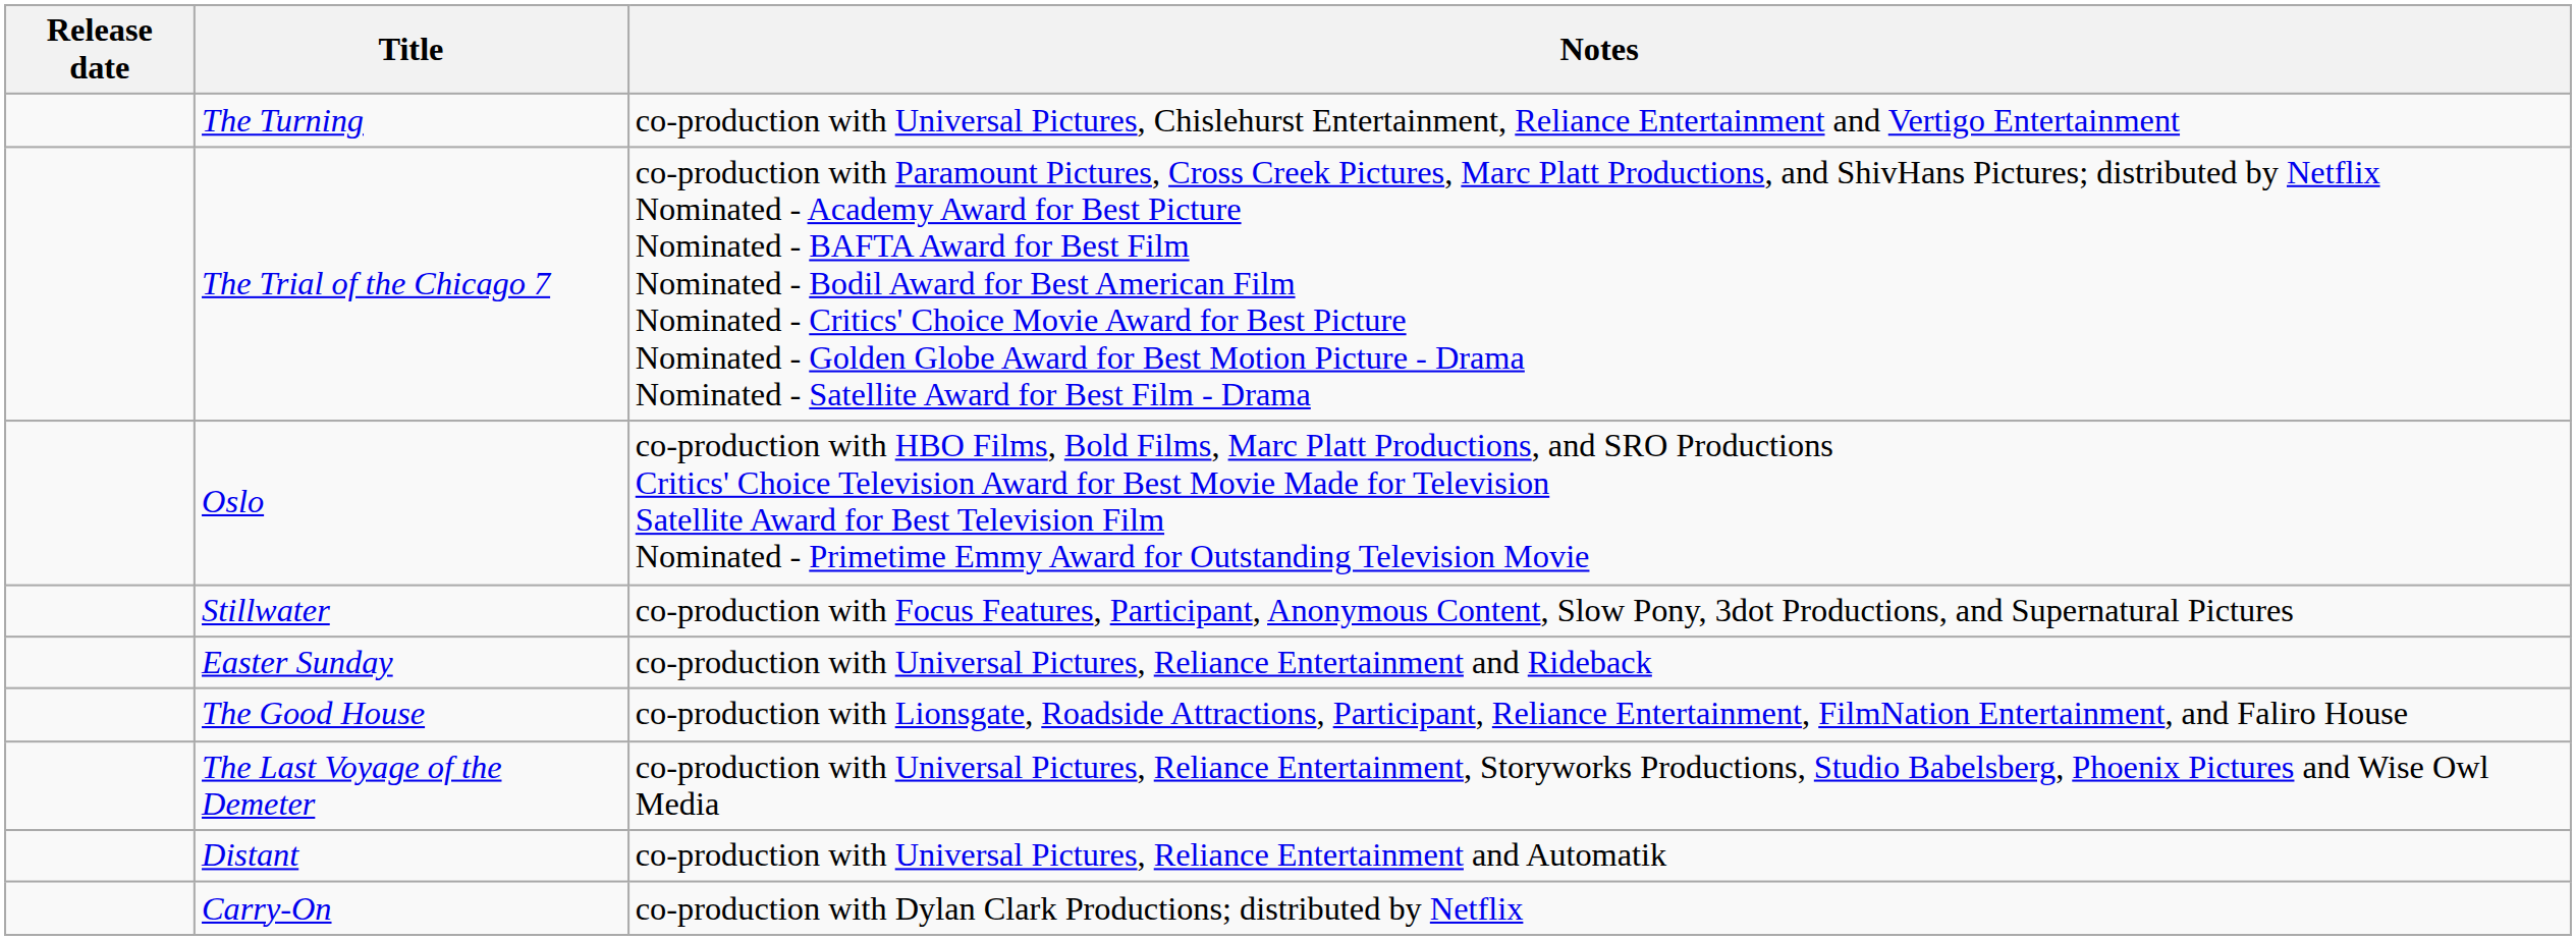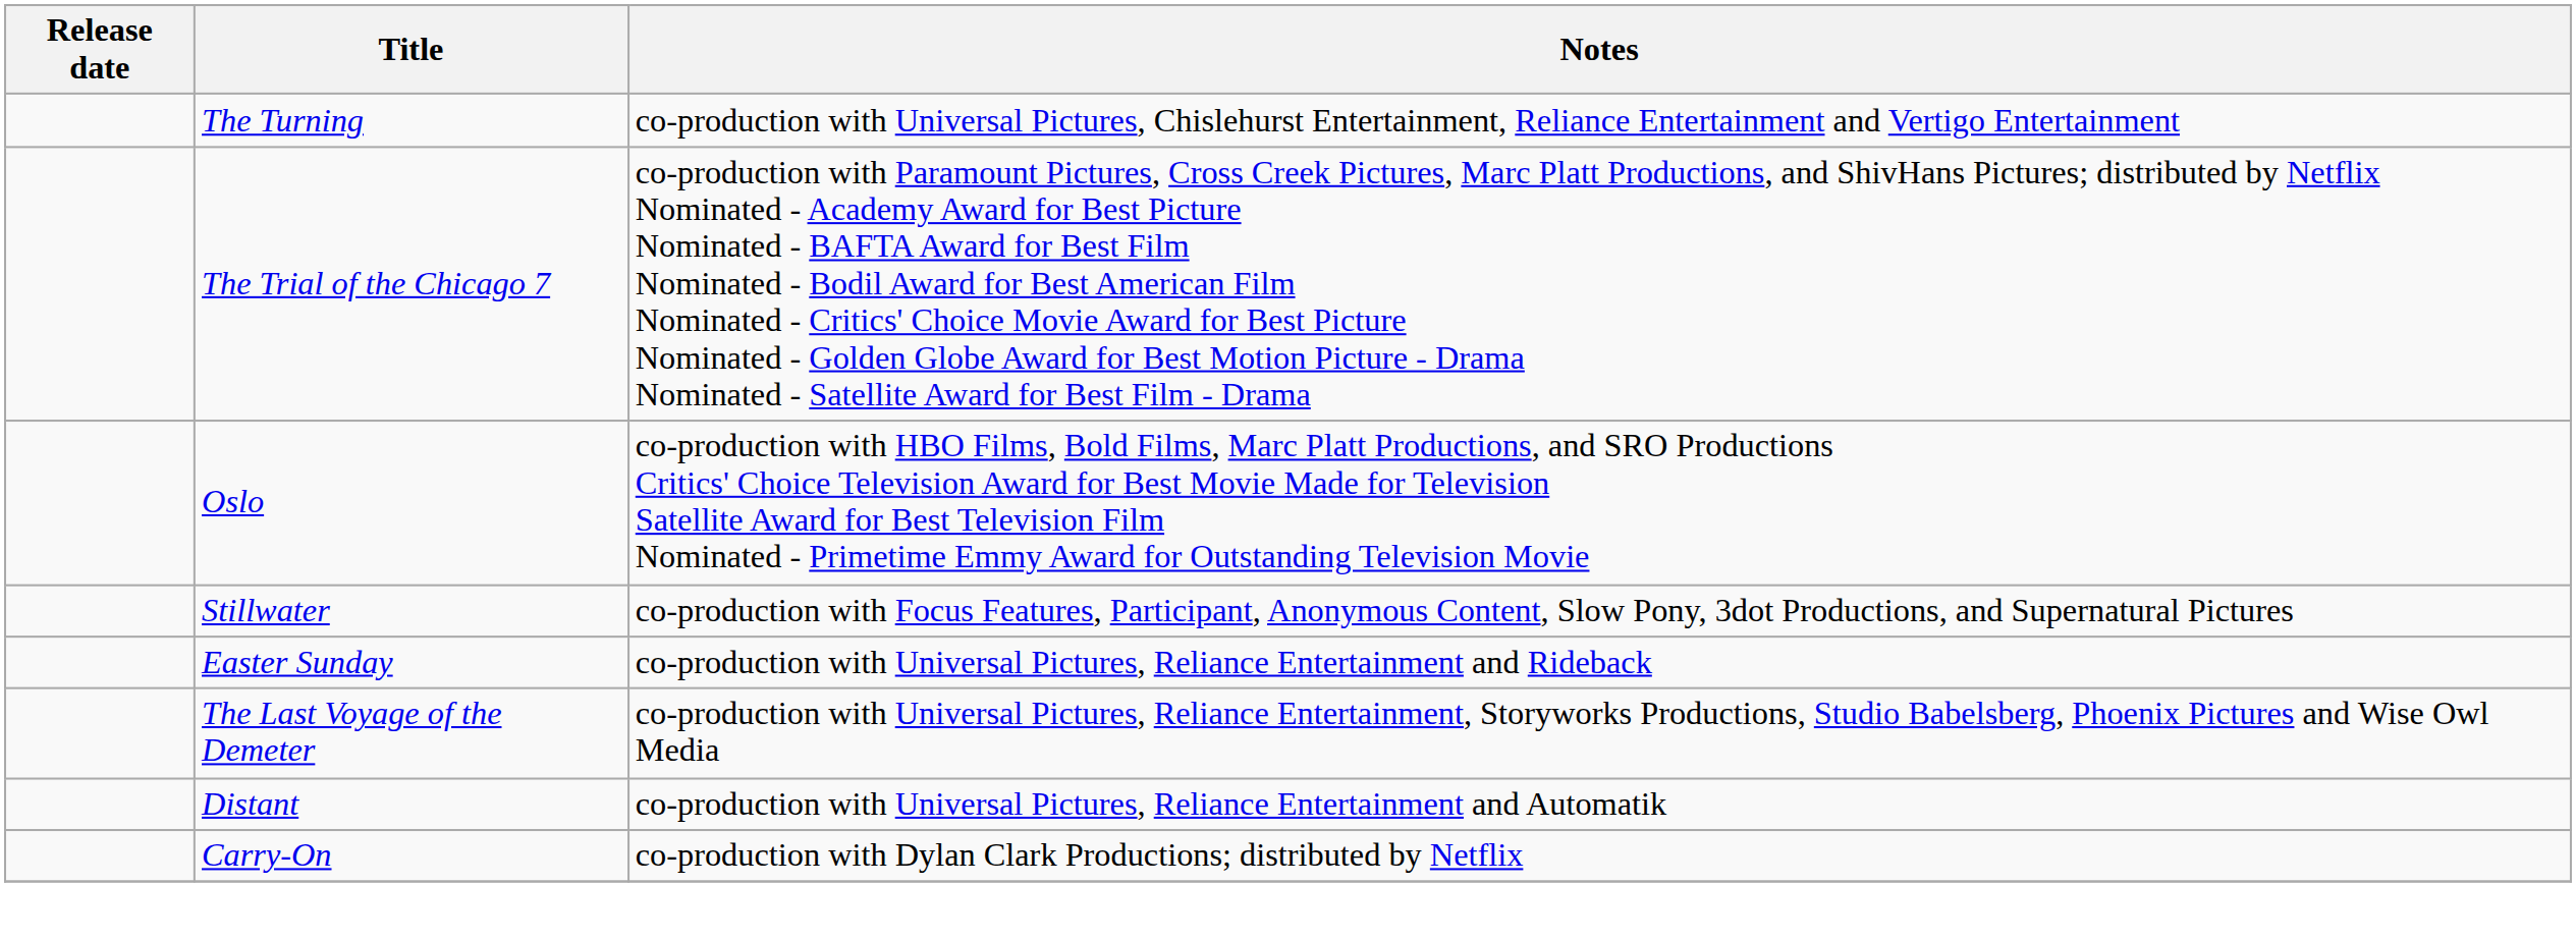- row: The Good House | co-production with Lionsgate, Roadside Attractions, Participant, Reliance Entertainment, FilmNation Entertainment, and Faliro House
